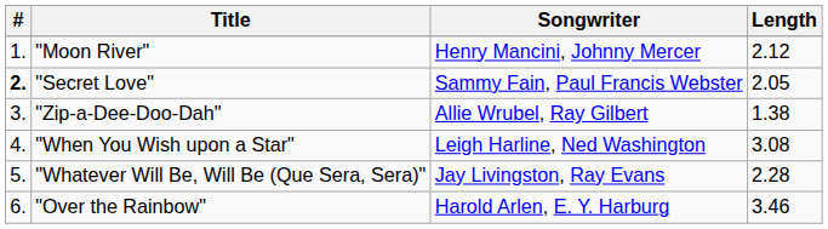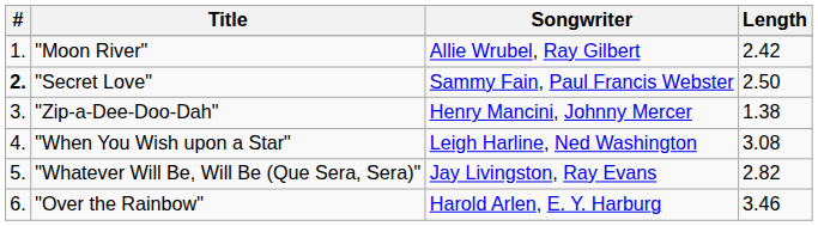"Moon River" | Songwriter: Henry Mancini, Johnny Mercer -> Allie Wrubel, Ray Gilbert
"Moon River" | Length: 2.12 -> 2.42
"Secret Love" | Length: 2.05 -> 2.50
"Zip-a-Dee-Doo-Dah" | Songwriter: Allie Wrubel, Ray Gilbert -> Henry Mancini, Johnny Mercer
"Whatever Will Be, Will Be (Que Sera, Sera)" | Length: 2.28 -> 2.82
